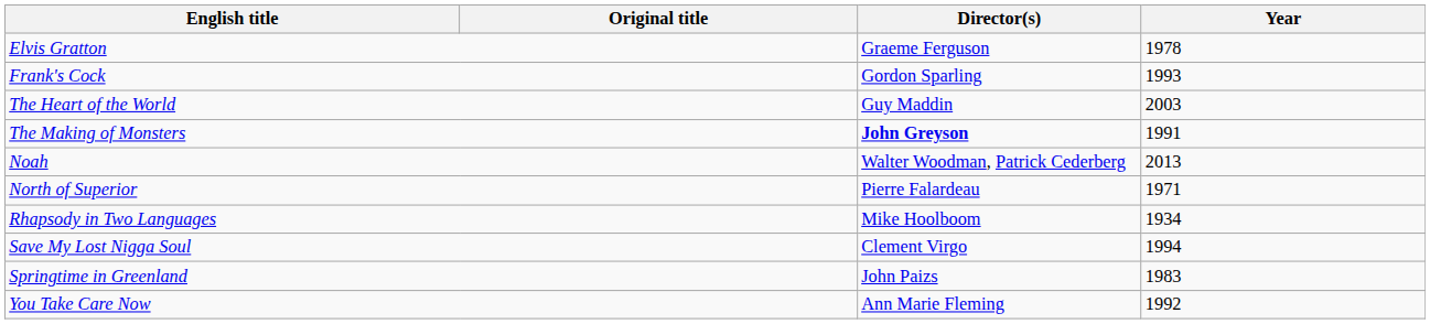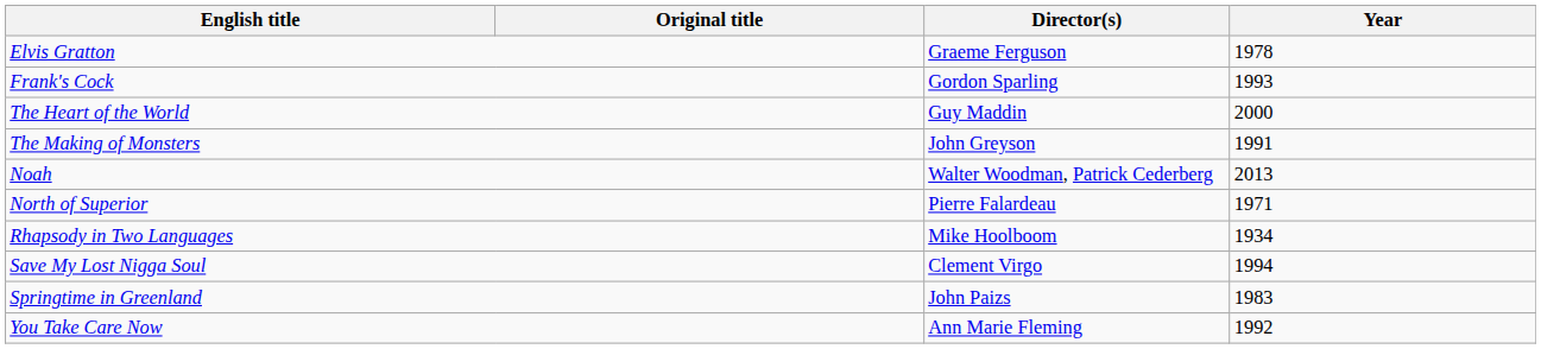The Heart of the World | Year: 2003 -> 2000
The Making of Monsters | Director(s): bold -> normal
